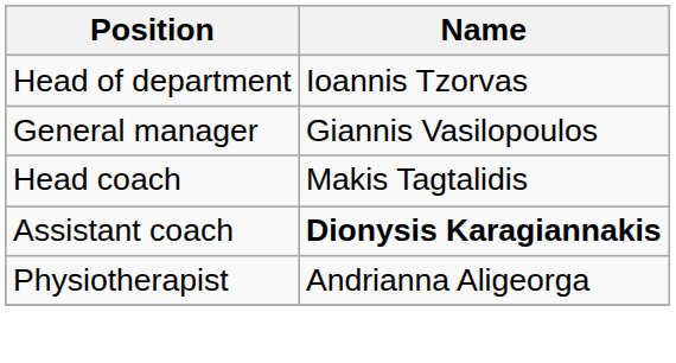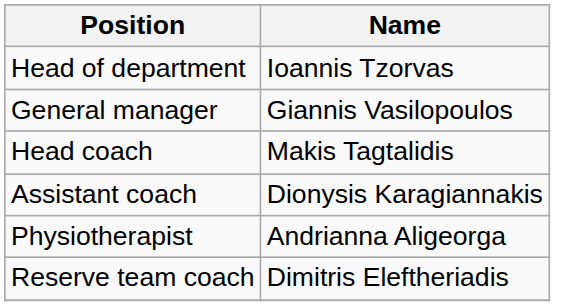Assistant coach | Name: bold -> normal
+ row: Reserve team coach | Dimitris Eleftheriadis
